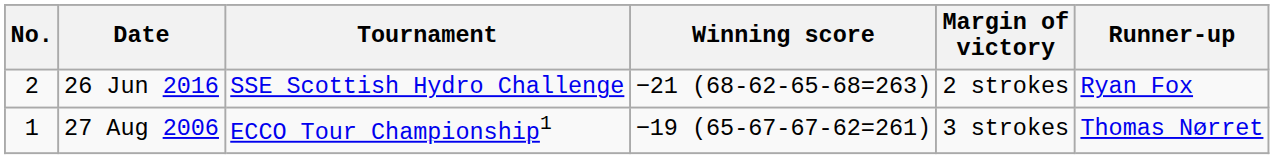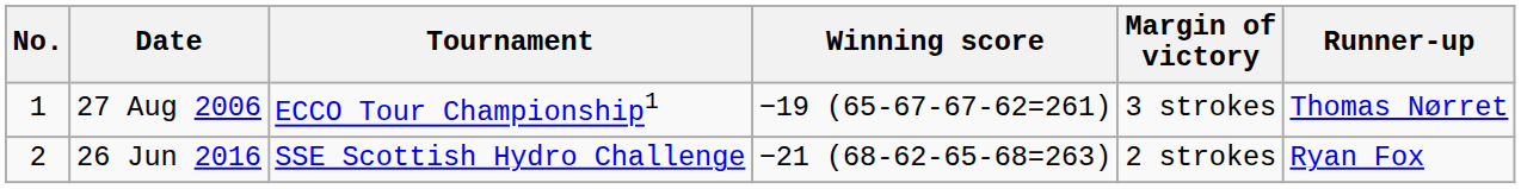rows swapped: 27 Aug 2006 <-> 26 Jun 2016
